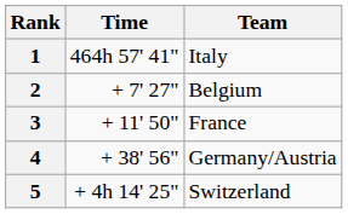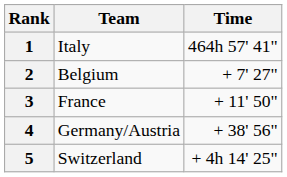columns swapped: Team <-> Time
